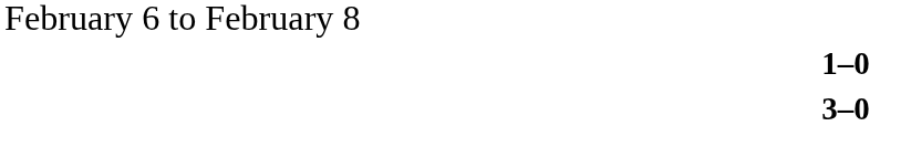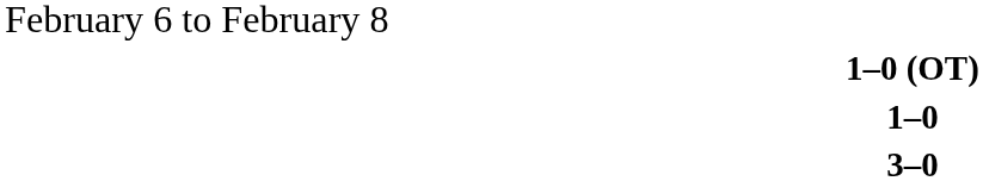+ row: 1–0 (OT)
